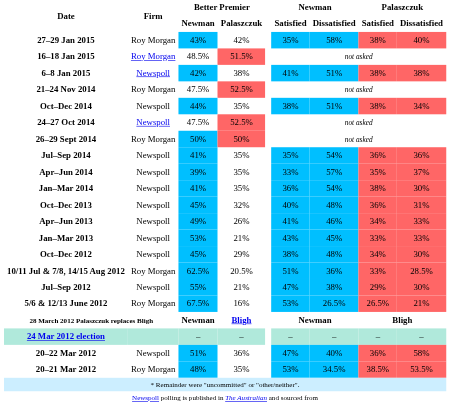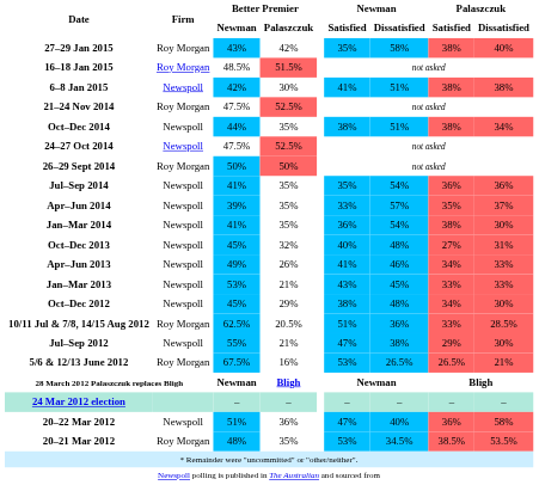6–8 Jan 2015 | Better Premier / Palaszczuk: 38% -> 30%
Oct–Dec 2013 | Palaszczuk / Satisfied: 36% -> 27%
